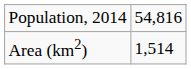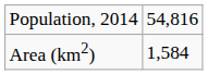Area (km2) | column 2: 1,514 -> 1,584
